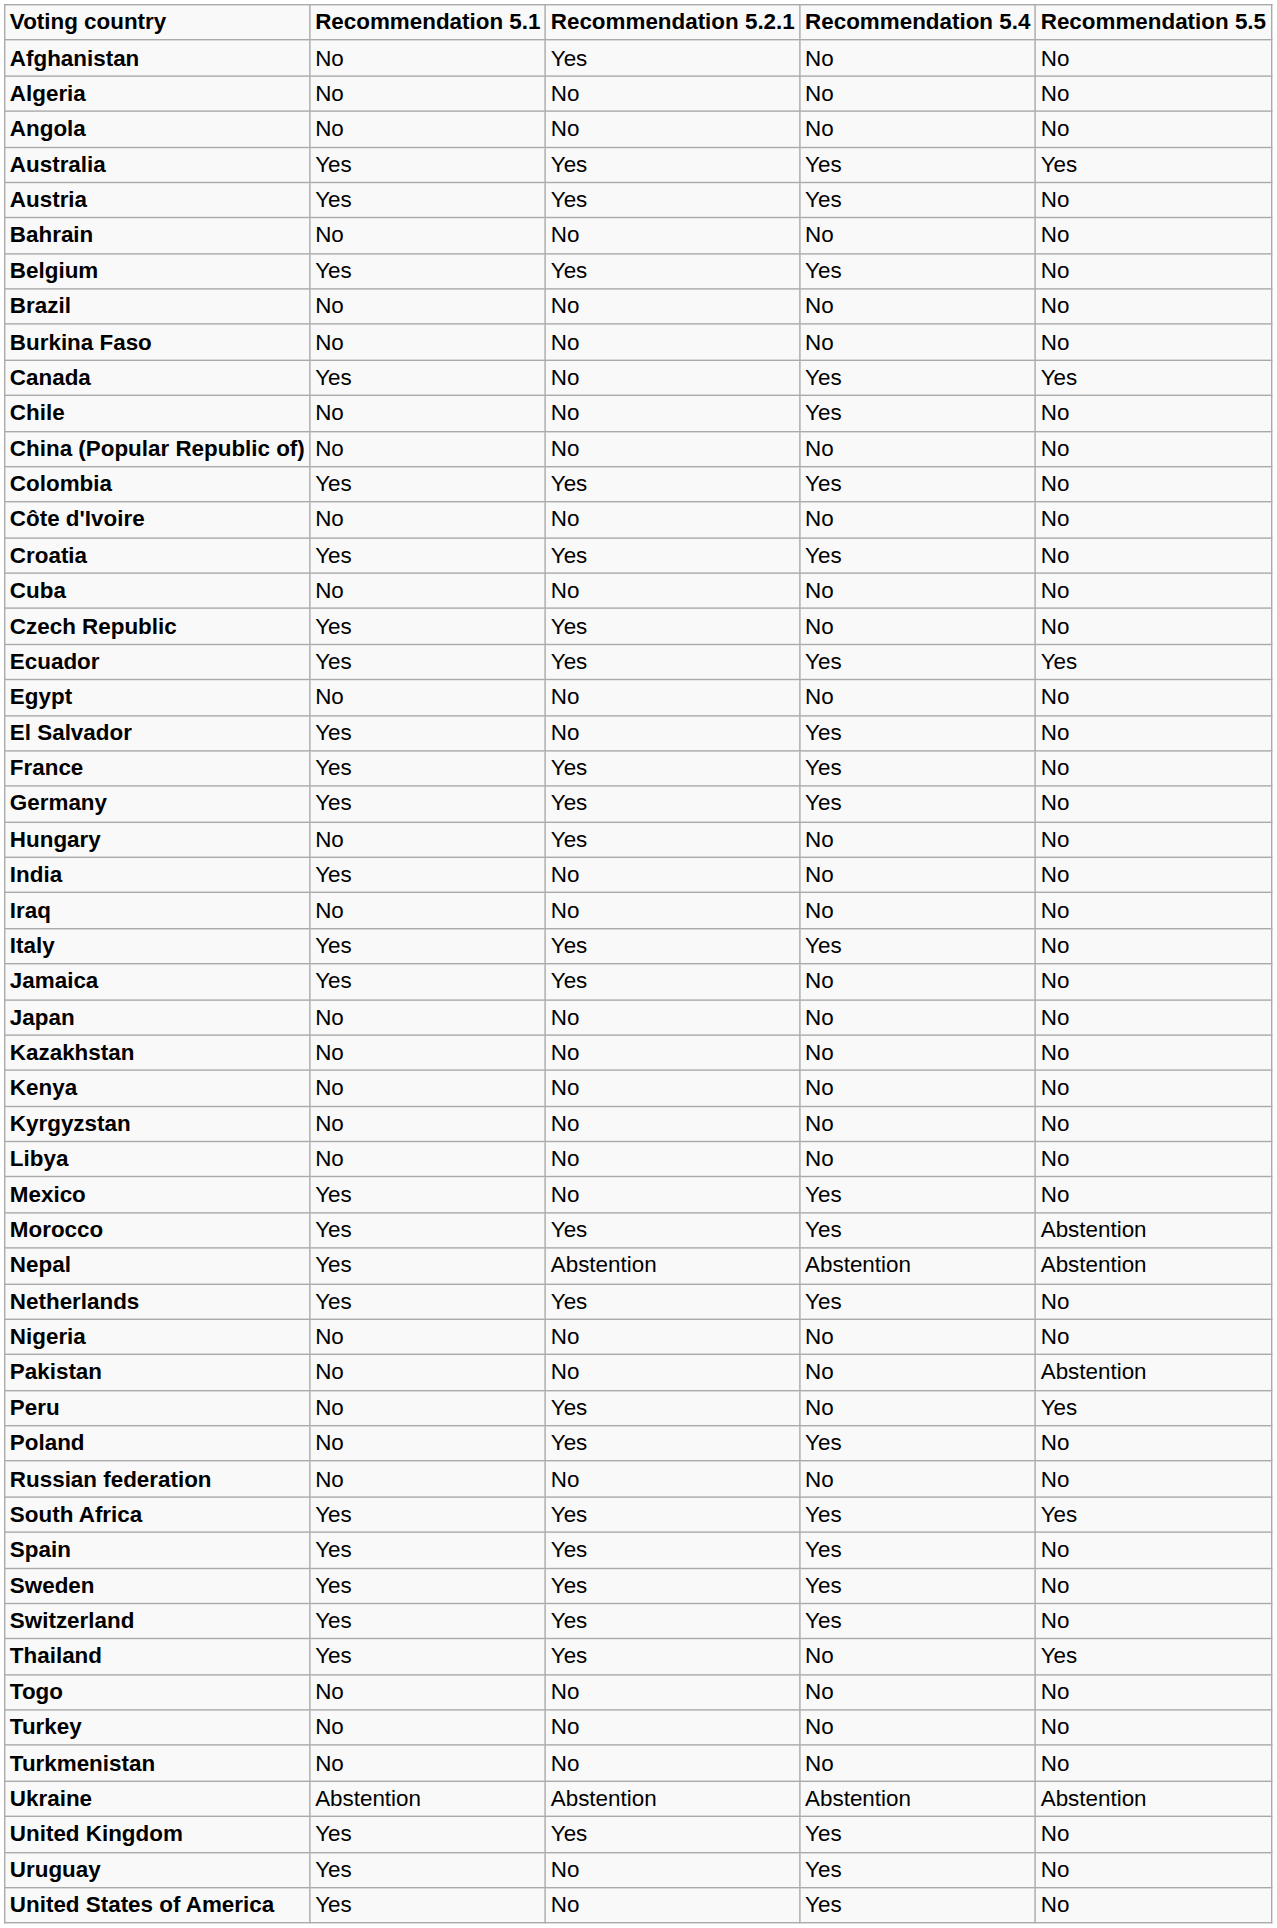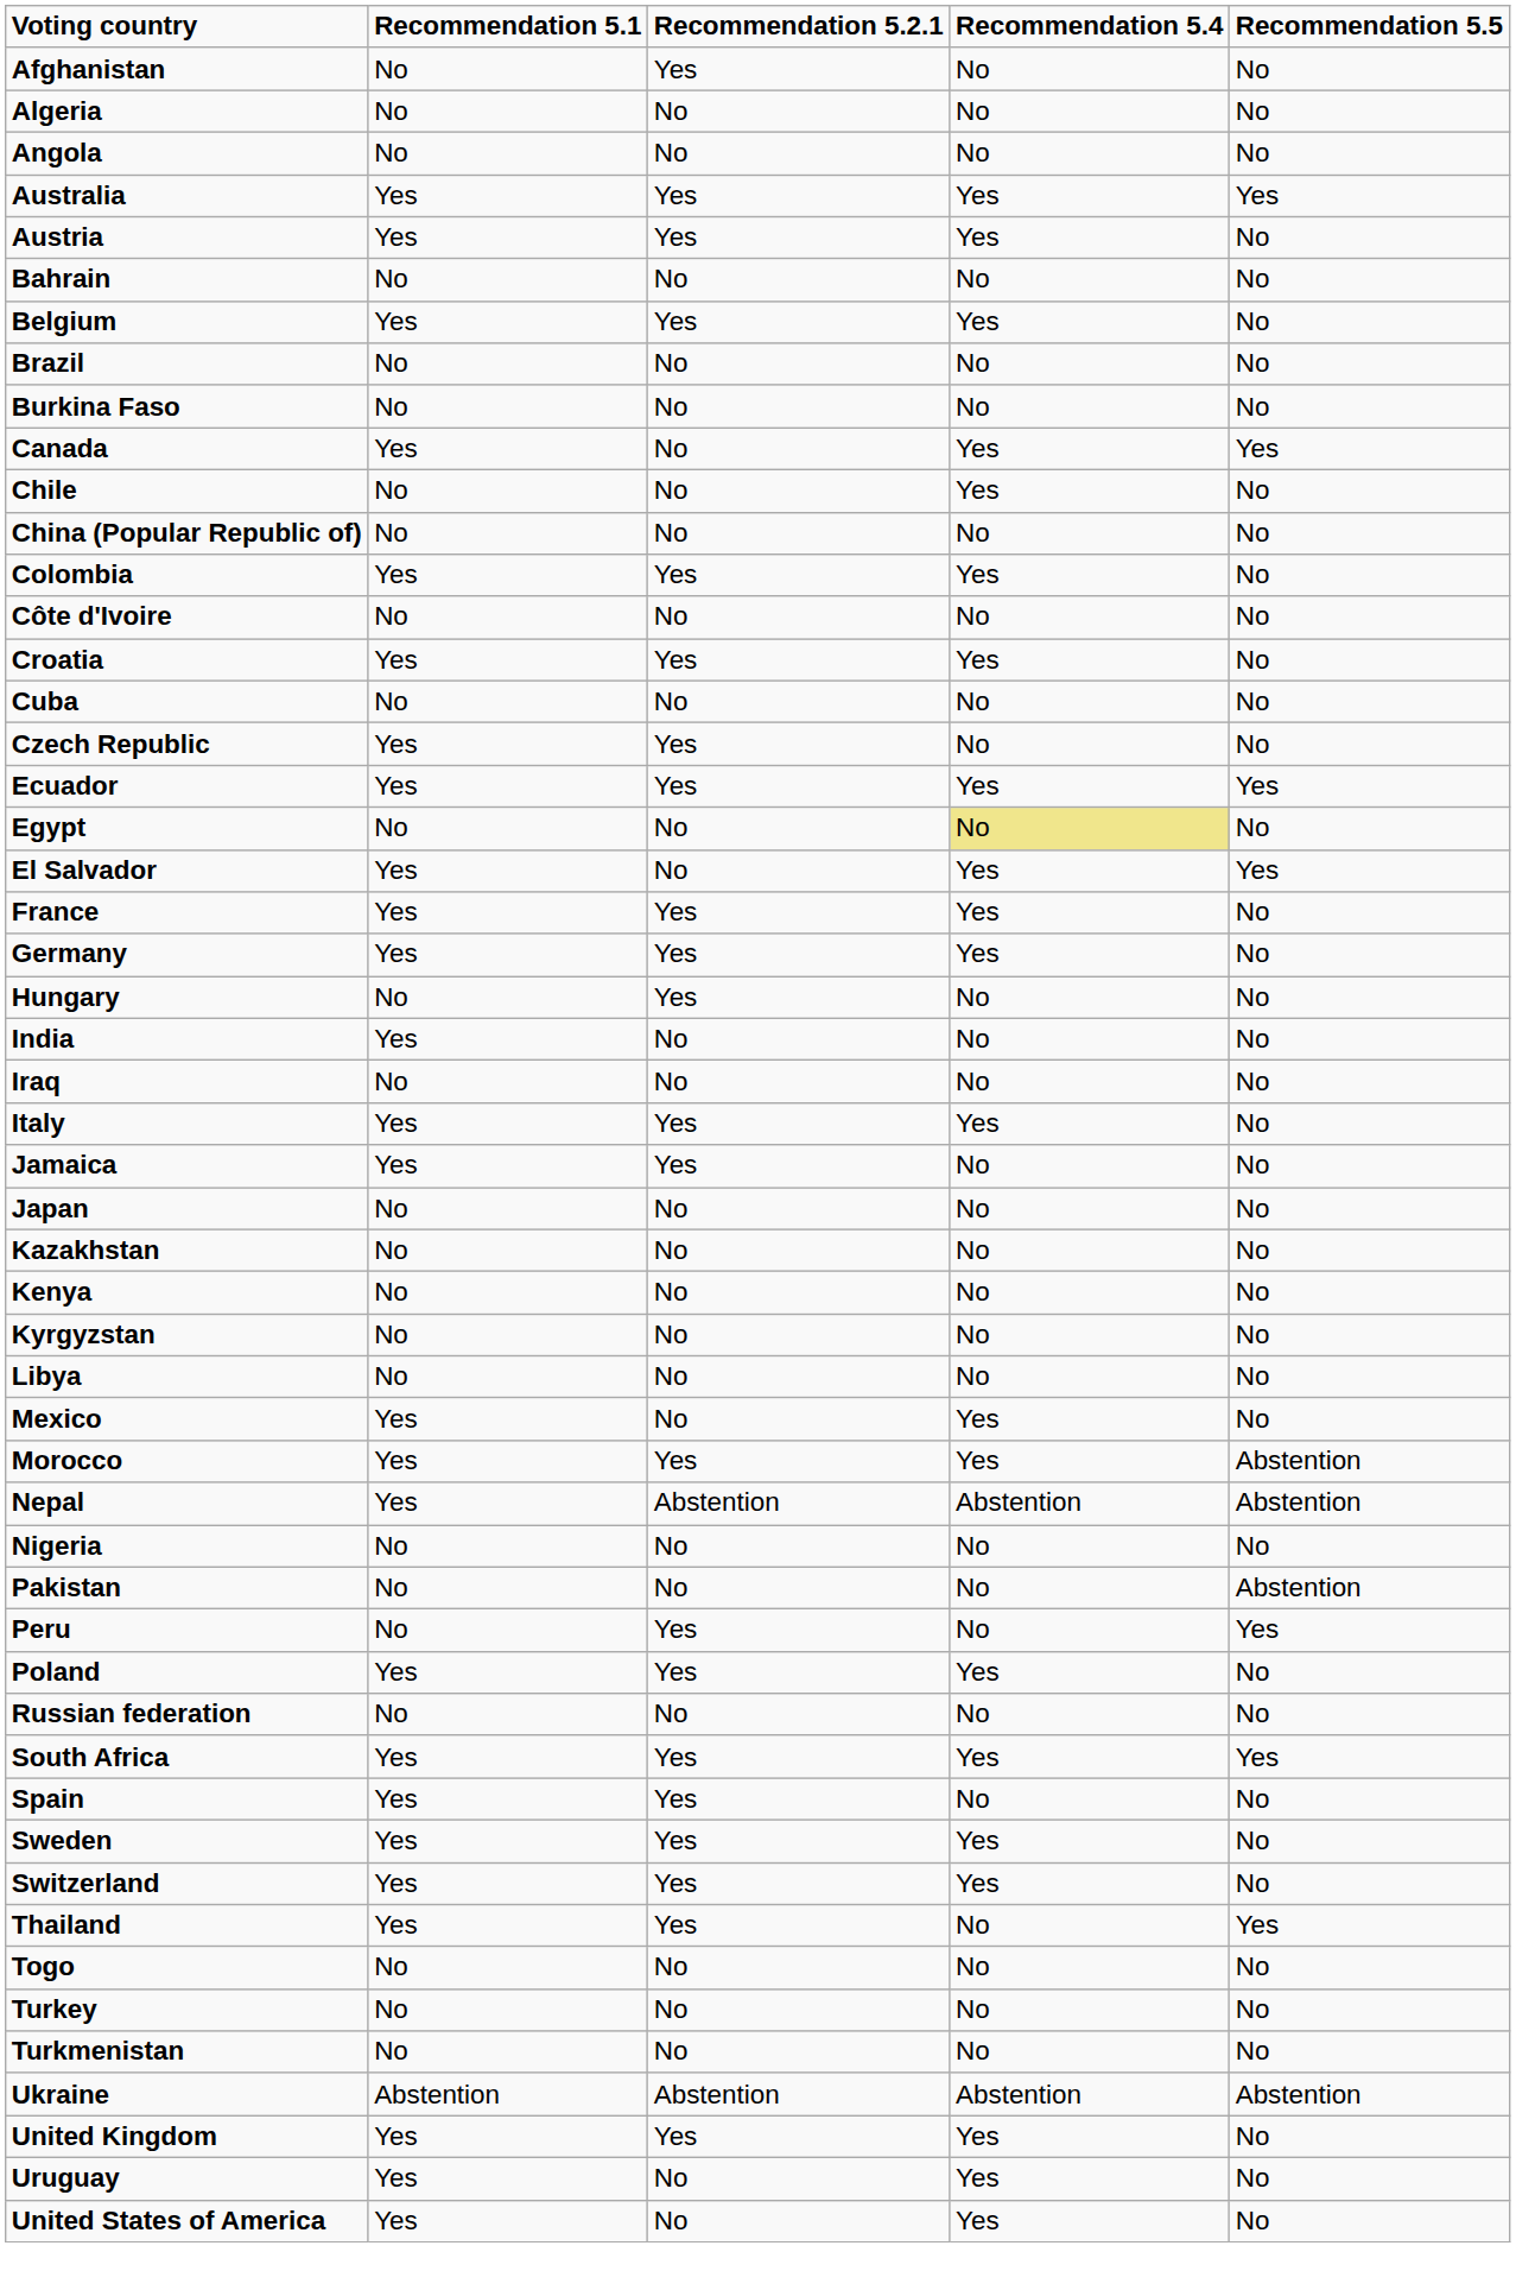Egypt | Recommendation 5.4: no background -> khaki background
El Salvador | Recommendation 5.5: No -> Yes
- row: Netherlands | Yes | Yes | Yes | No
Poland | Recommendation 5.1: No -> Yes
Spain | Recommendation 5.4: Yes -> No
